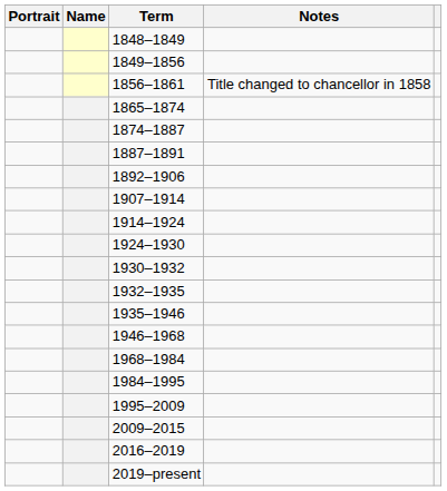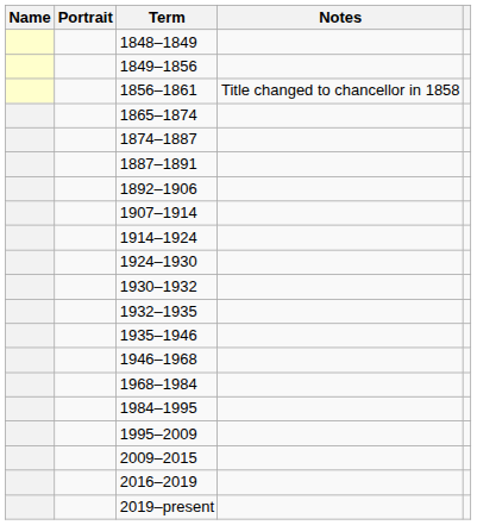columns swapped: Portrait <-> Name
